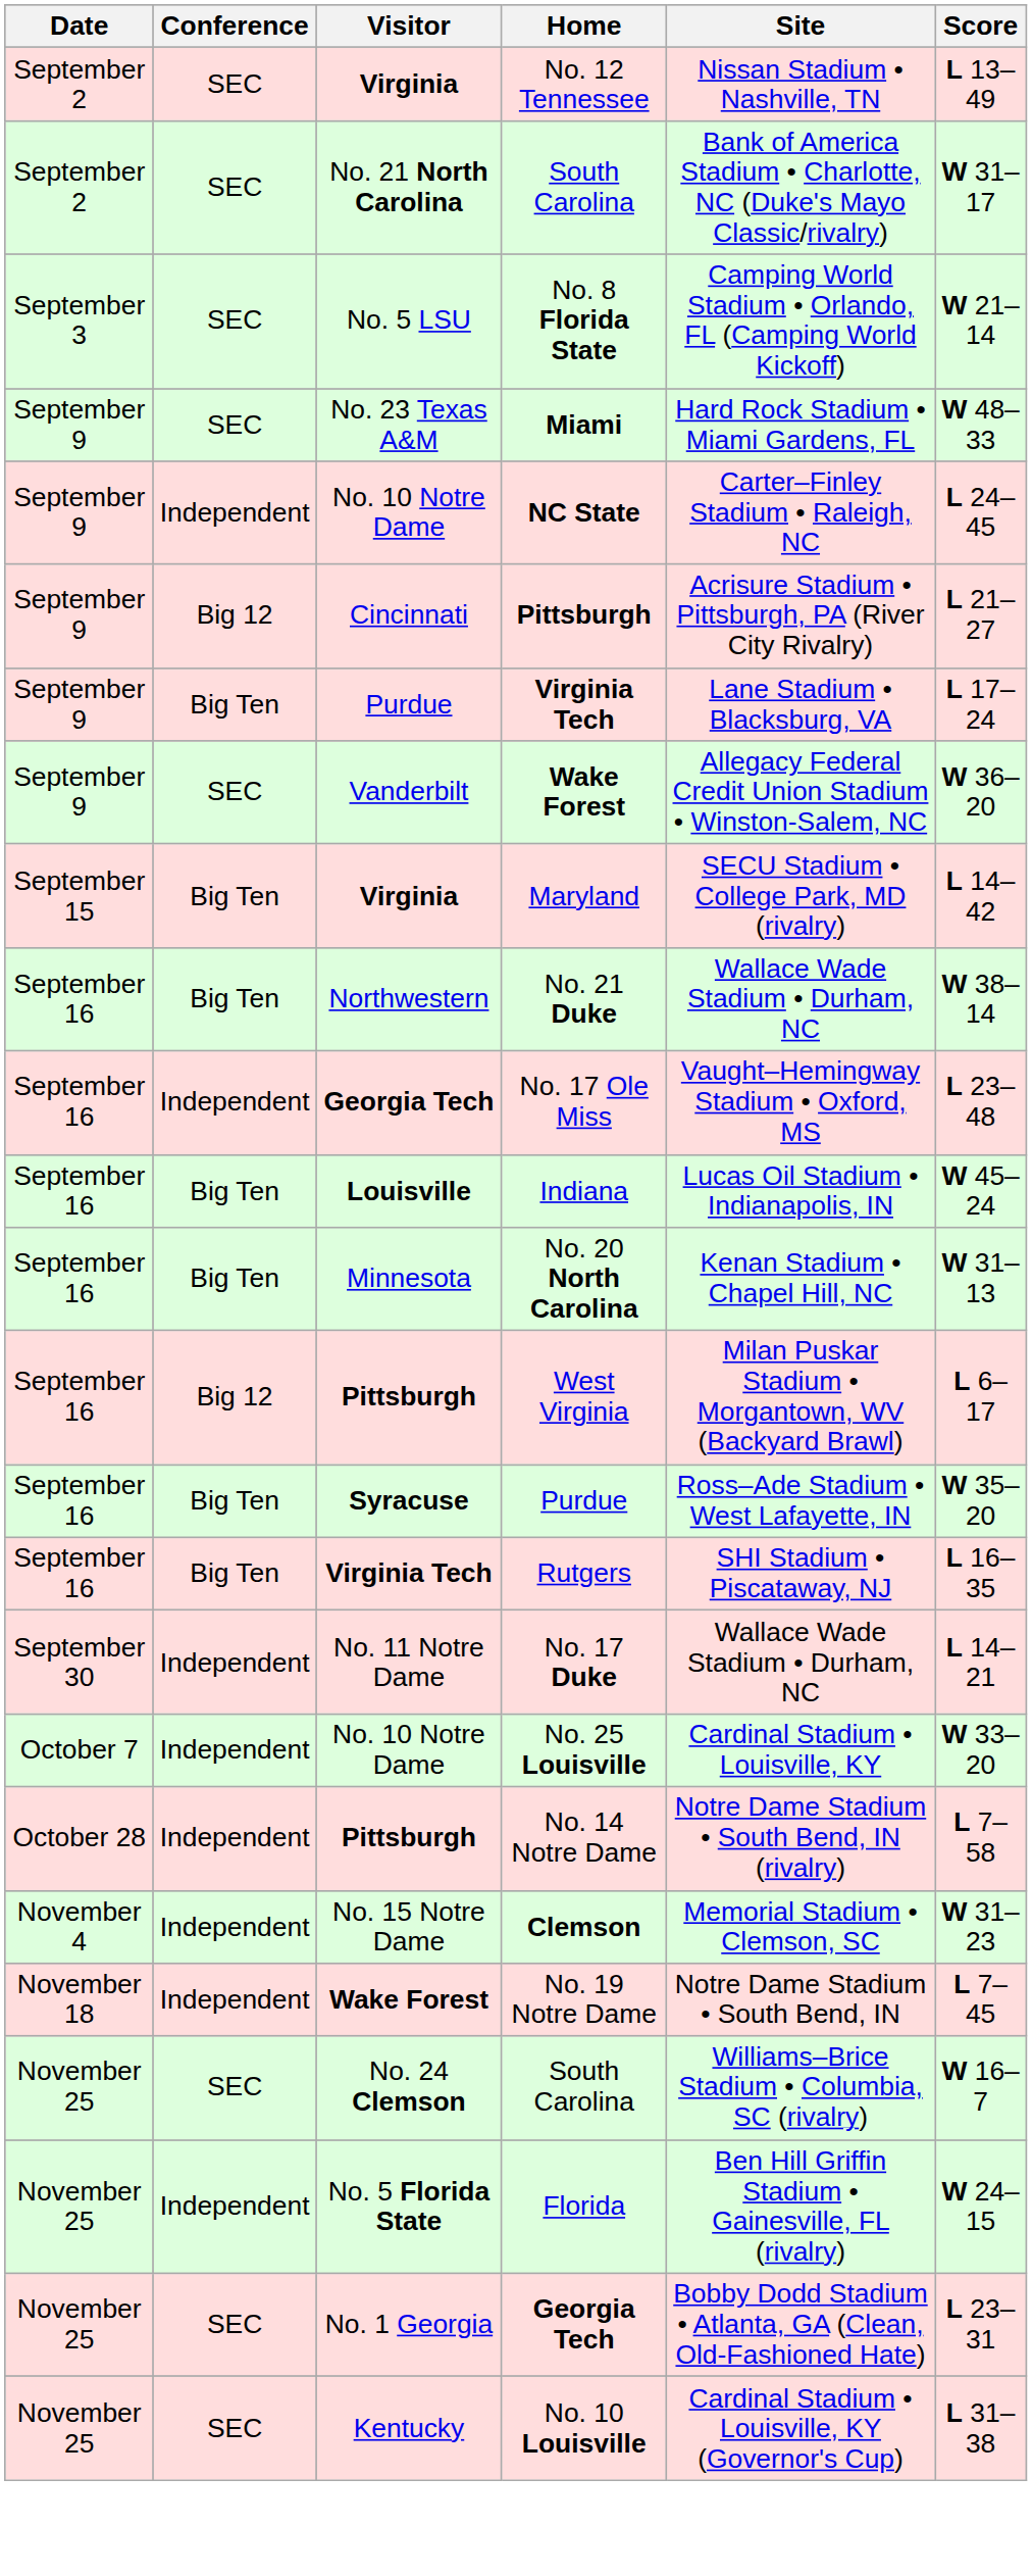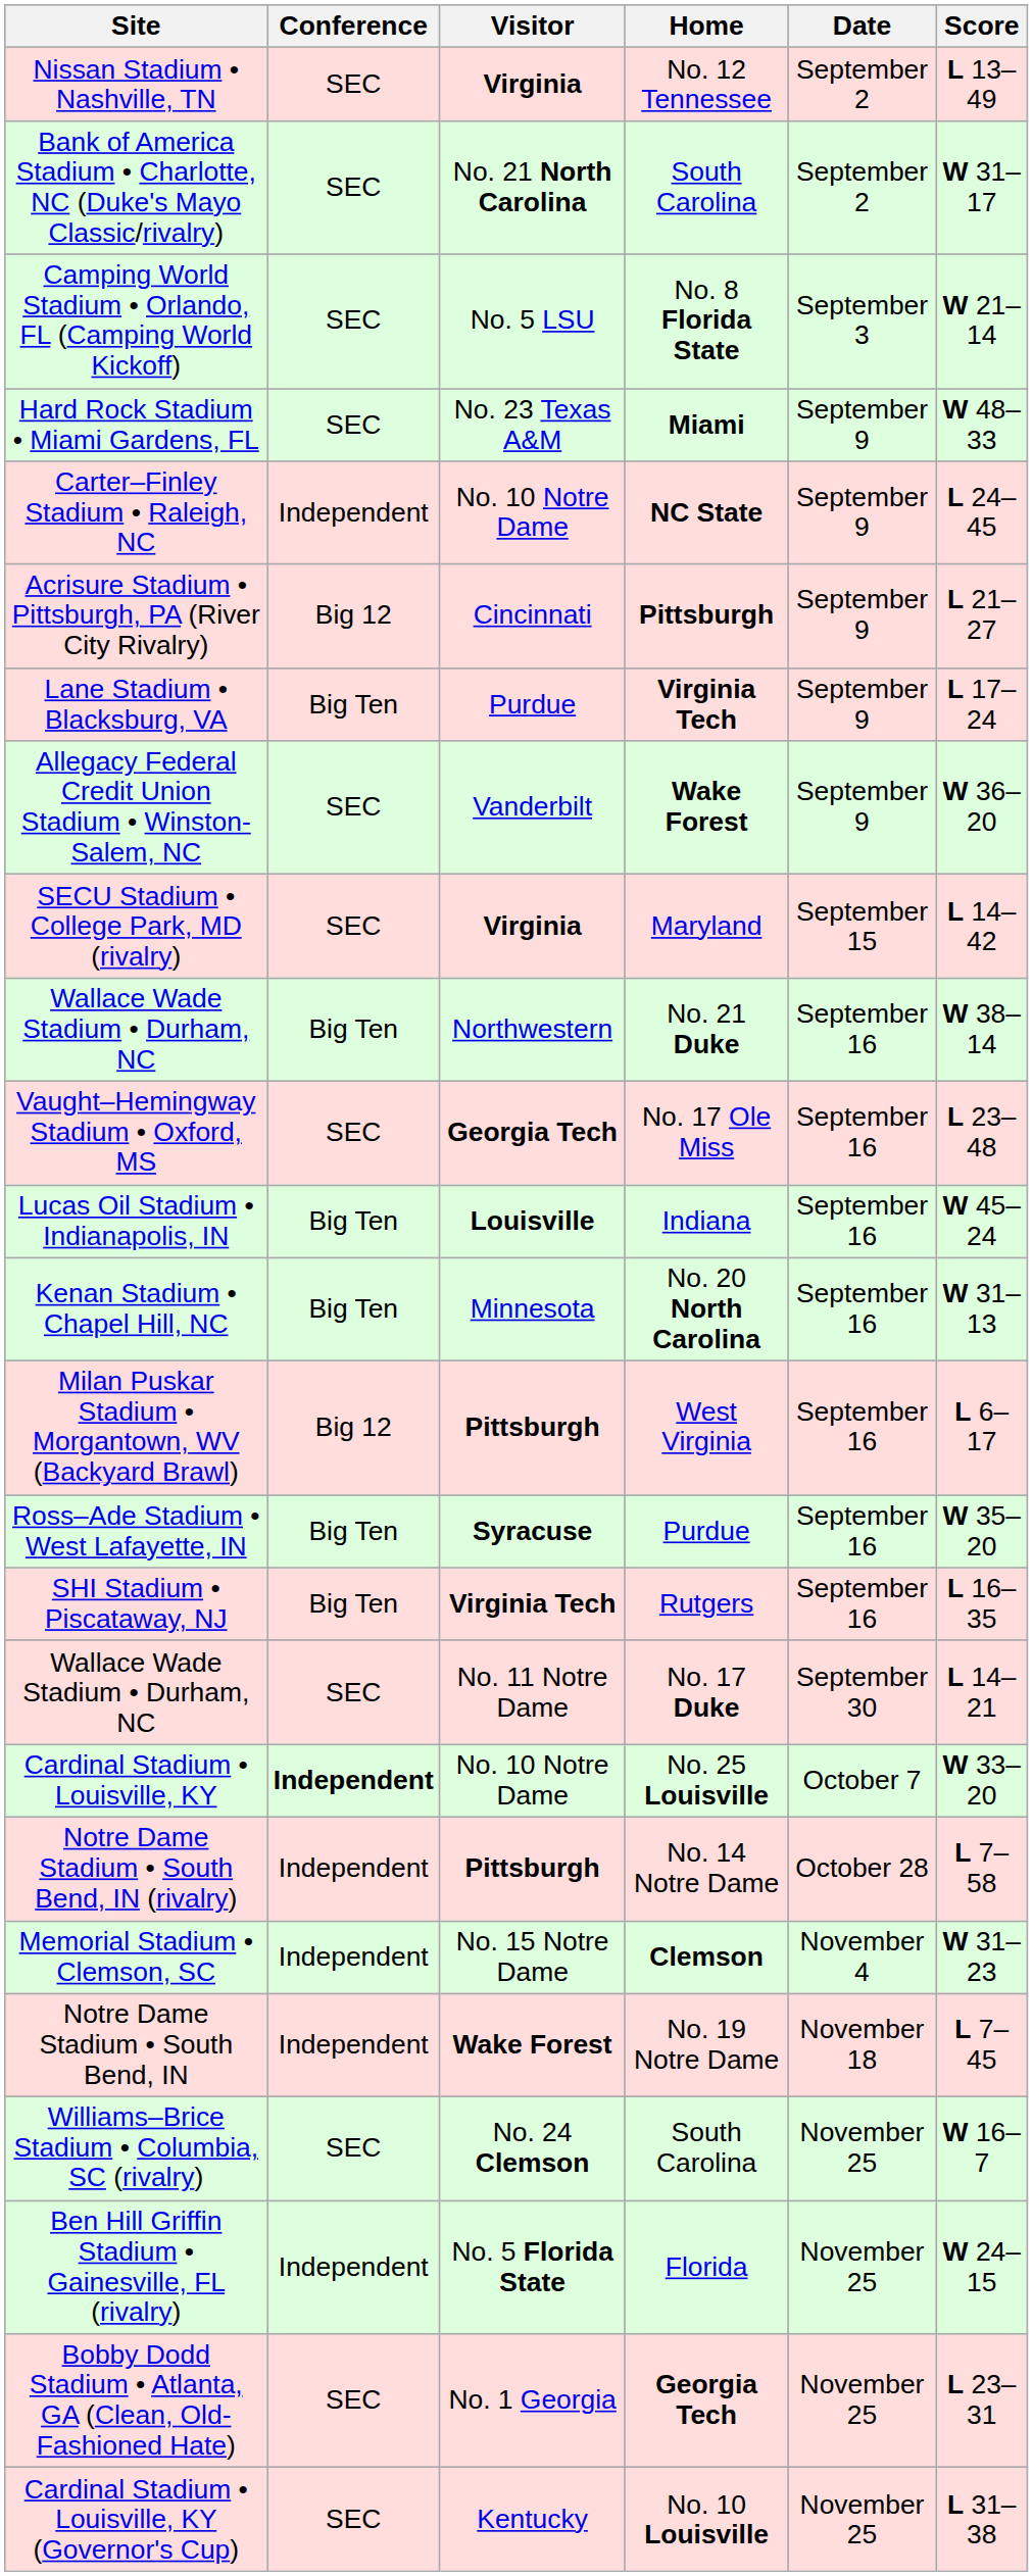columns swapped: Date <-> Site
Maryland | Conference: Big Ten -> SEC
No. 17 Ole Miss | Conference: Independent -> SEC
No. 17 Duke | Conference: Independent -> SEC
No. 25 Louisville | Conference: normal -> bold
